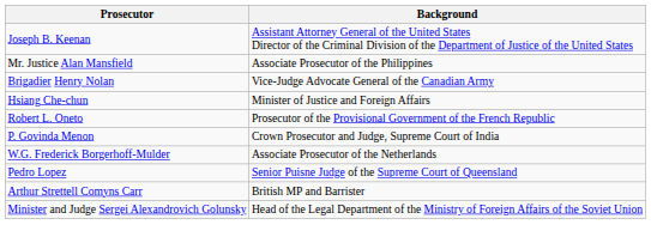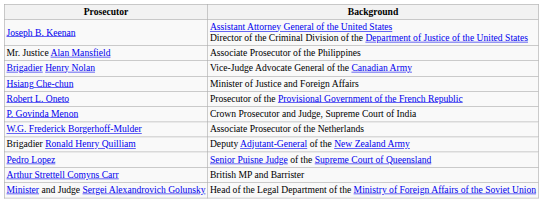+ row: Brigadier Ronald Henry Quilliam | Deputy Adjutant-General of the New Zealand Army
